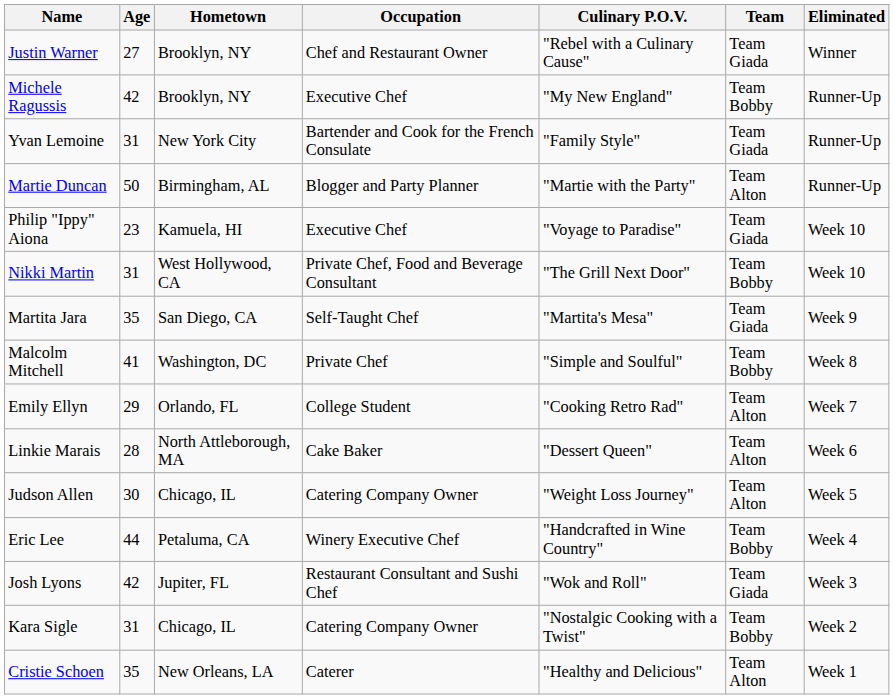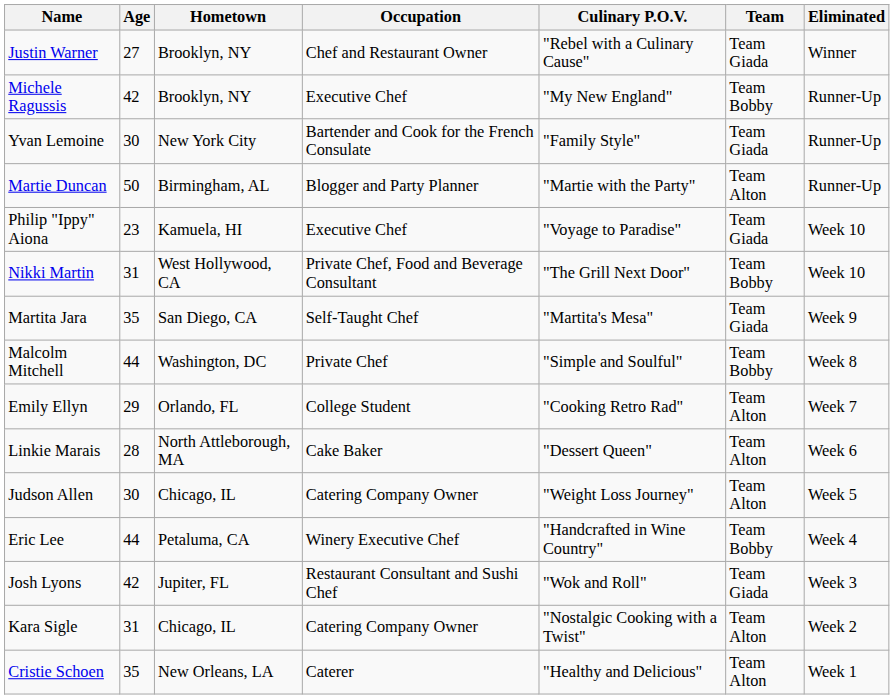Yvan Lemoine | Age: 31 -> 30
Malcolm Mitchell | Age: 41 -> 44
Kara Sigle | Team: Team Bobby -> Team Alton
